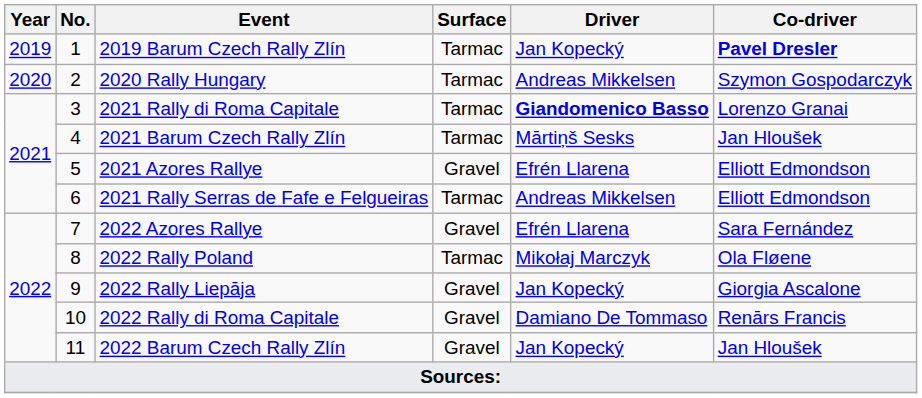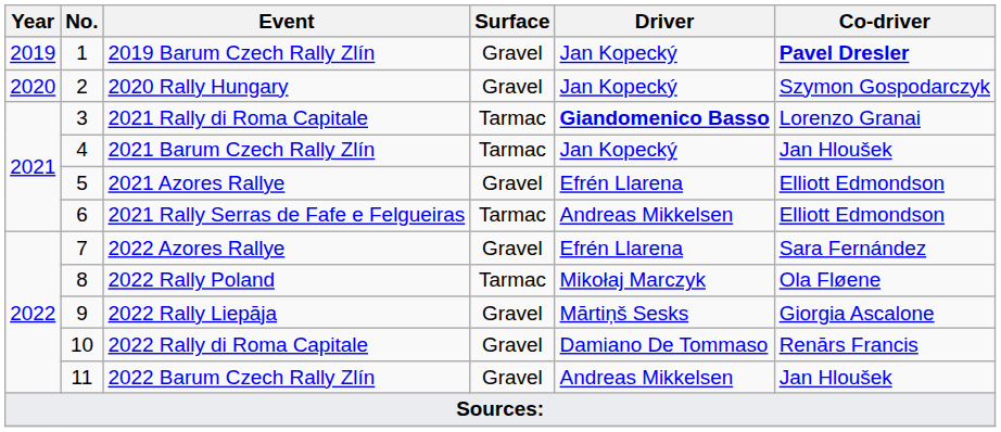2019 Barum Czech Rally Zlín | Surface: Tarmac -> Gravel
2020 Rally Hungary | Surface: Tarmac -> Gravel
2020 Rally Hungary | Driver: Andreas Mikkelsen -> Jan Kopecký
2021 Barum Czech Rally Zlín | Driver: Mārtiņš Sesks -> Jan Kopecký
2022 Rally Liepāja | Driver: Jan Kopecký -> Mārtiņš Sesks
2022 Barum Czech Rally Zlín | Driver: Jan Kopecký -> Andreas Mikkelsen
